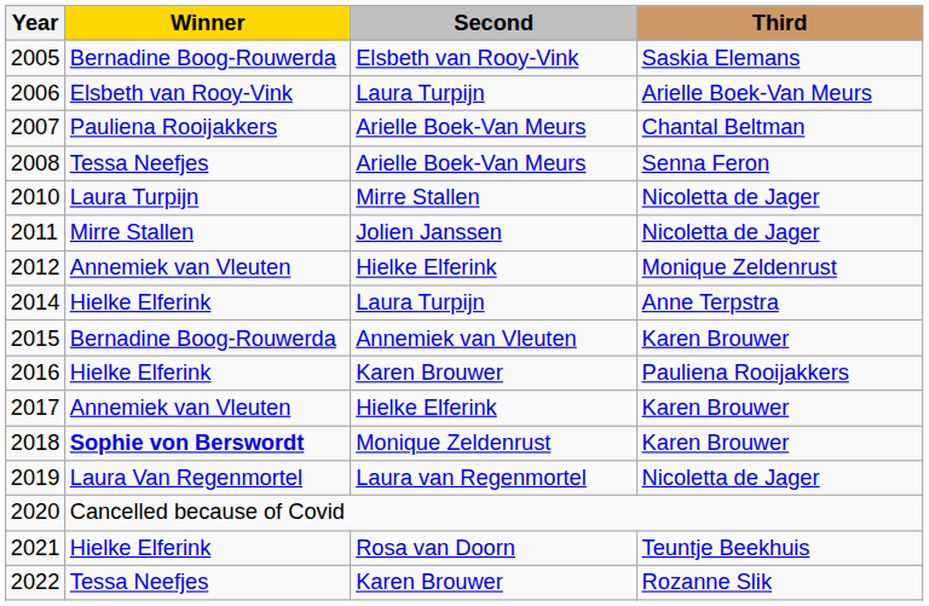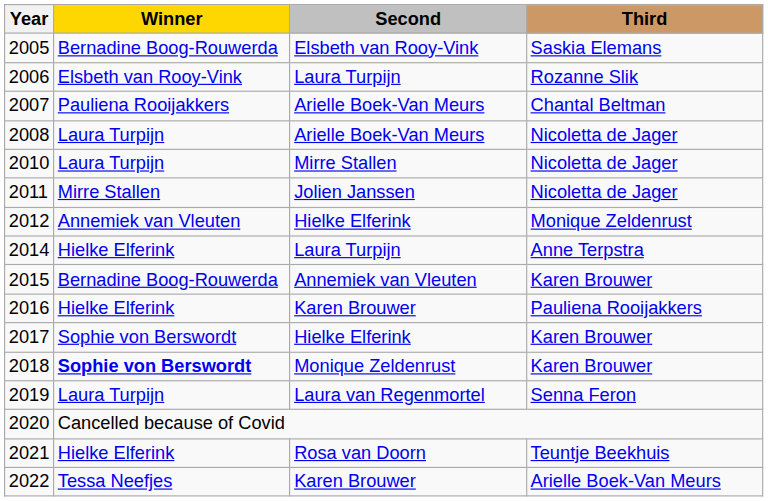2006 | Third: Arielle Boek-Van Meurs -> Rozanne Slik
2008 | Winner: Tessa Neefjes -> Laura Turpijn
2008 | Third: Senna Feron -> Nicoletta de Jager
2017 | Winner: Annemiek van Vleuten -> Sophie von Berswordt
2019 | Winner: Laura Van Regenmortel -> Laura Turpijn
2019 | Third: Nicoletta de Jager -> Senna Feron
2022 | Third: Rozanne Slik -> Arielle Boek-Van Meurs
